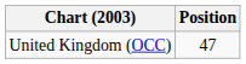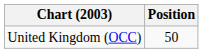United Kingdom (OCC) | Position: 47 -> 50
